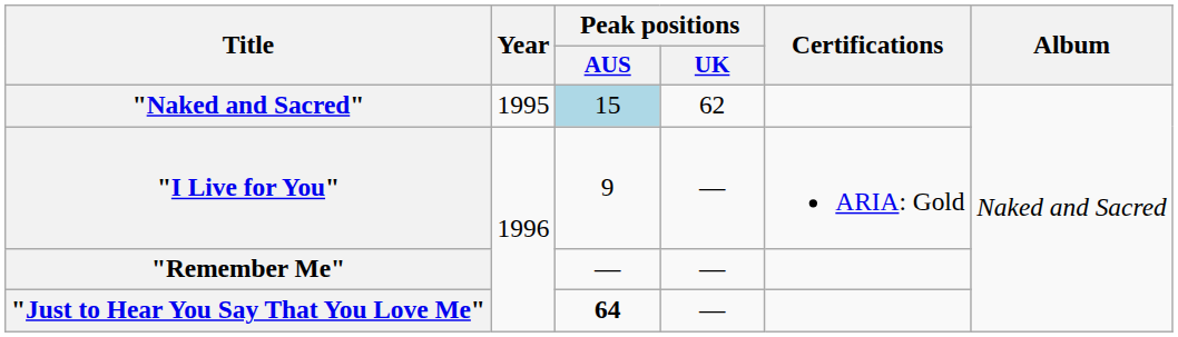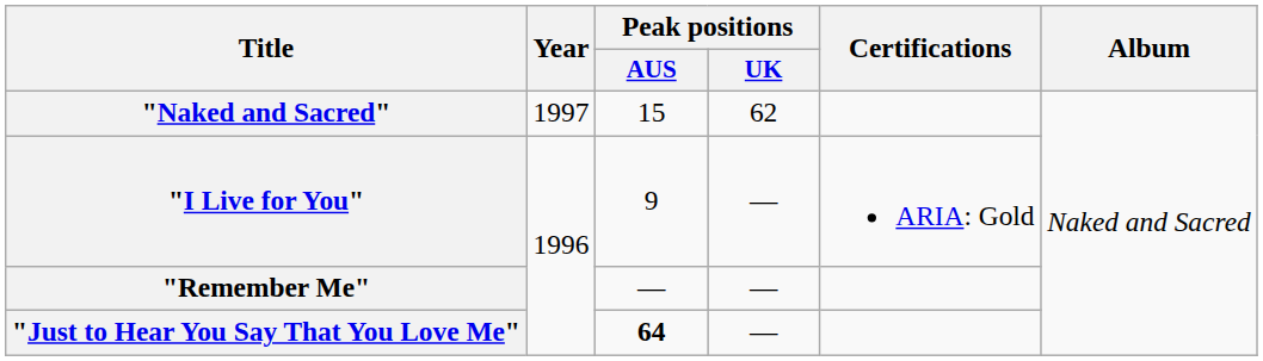"Naked and Sacred" | Year: 1995 -> 1997
"Naked and Sacred" | Peak positions / AUS: lightblue background -> no background
